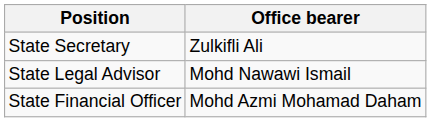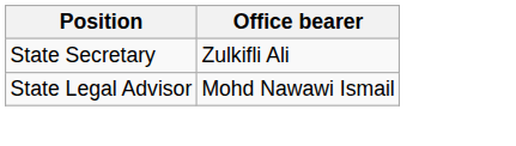- row: State Financial Officer | Mohd Azmi Mohamad Daham
